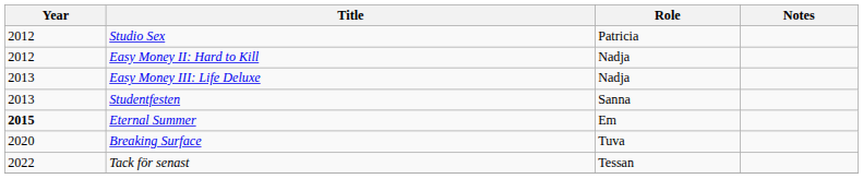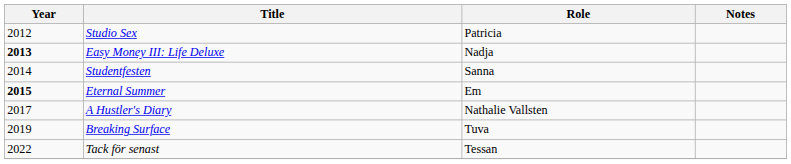- row: 2012 | Easy Money II: Hard to Kill | Nadja
Easy Money III: Life Deluxe | Year: normal -> bold
Studentfesten | Year: 2013 -> 2014
+ row: 2017 | A Hustler's Diary | Nathalie Vallsten
Breaking Surface | Year: 2020 -> 2019
